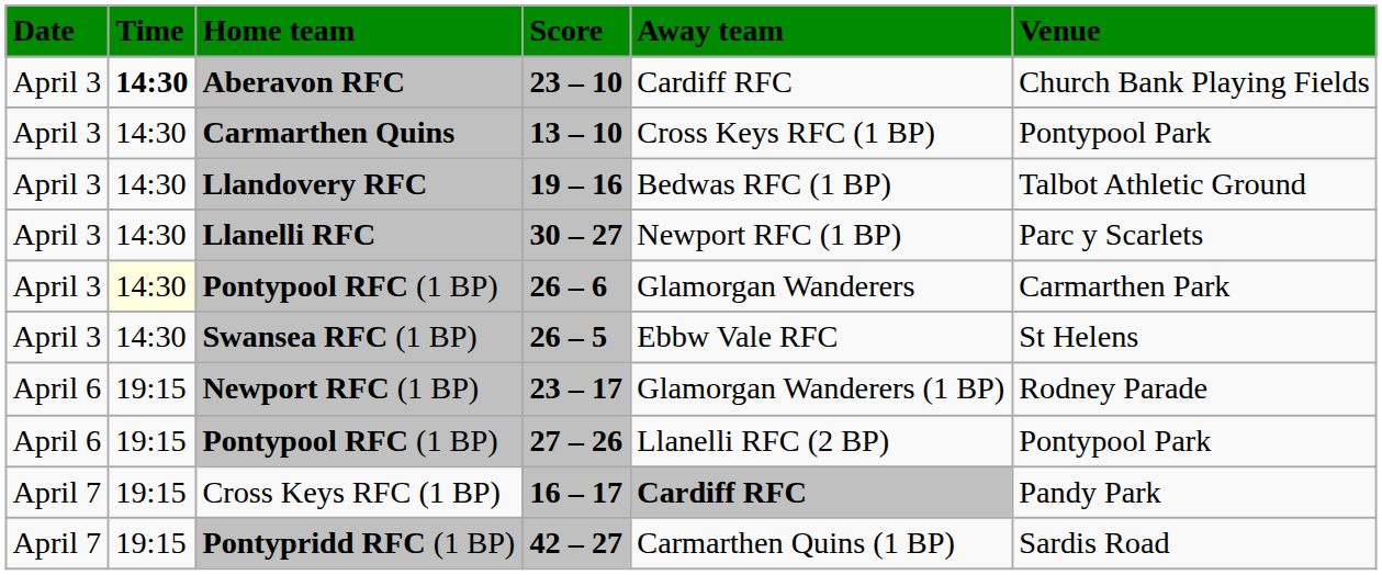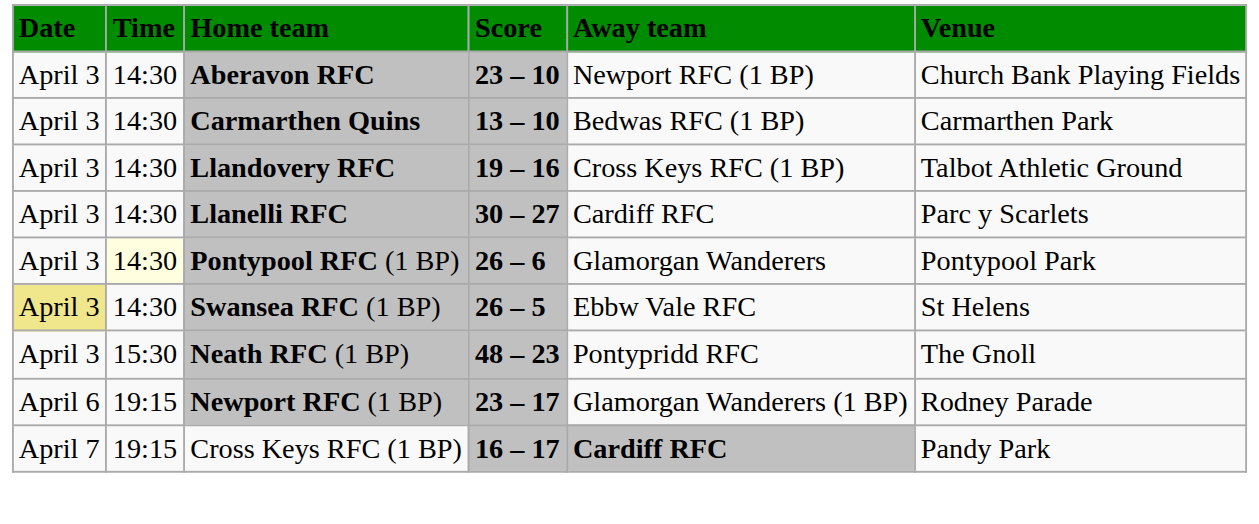Aberavon RFC | Time: bold -> normal
Aberavon RFC | Away team: Cardiff RFC -> Newport RFC (1 BP)
Carmarthen Quins | Away team: Cross Keys RFC (1 BP) -> Bedwas RFC (1 BP)
Carmarthen Quins | Venue: Pontypool Park -> Carmarthen Park
Llandovery RFC | Away team: Bedwas RFC (1 BP) -> Cross Keys RFC (1 BP)
Llanelli RFC | Away team: Newport RFC (1 BP) -> Cardiff RFC
Pontypool RFC (1 BP) / 26 – 6 | Venue: Carmarthen Park -> Pontypool Park
Swansea RFC (1 BP) | Date: no background -> khaki background
+ row: April 3 | 15:30 | Neath RFC (1 BP) | 48 – 23 | Pontypridd RFC | The Gnoll
- row: April 6 | 19:15 | Pontypool RFC (1 BP) | 27 – 26 | Llanelli RFC (2 BP) | Pontypool Park
- row: April 7 | 19:15 | Pontypridd RFC (1 BP) | 42 – 27 | Carmarthen Quins (1 BP) | Sardis Road
